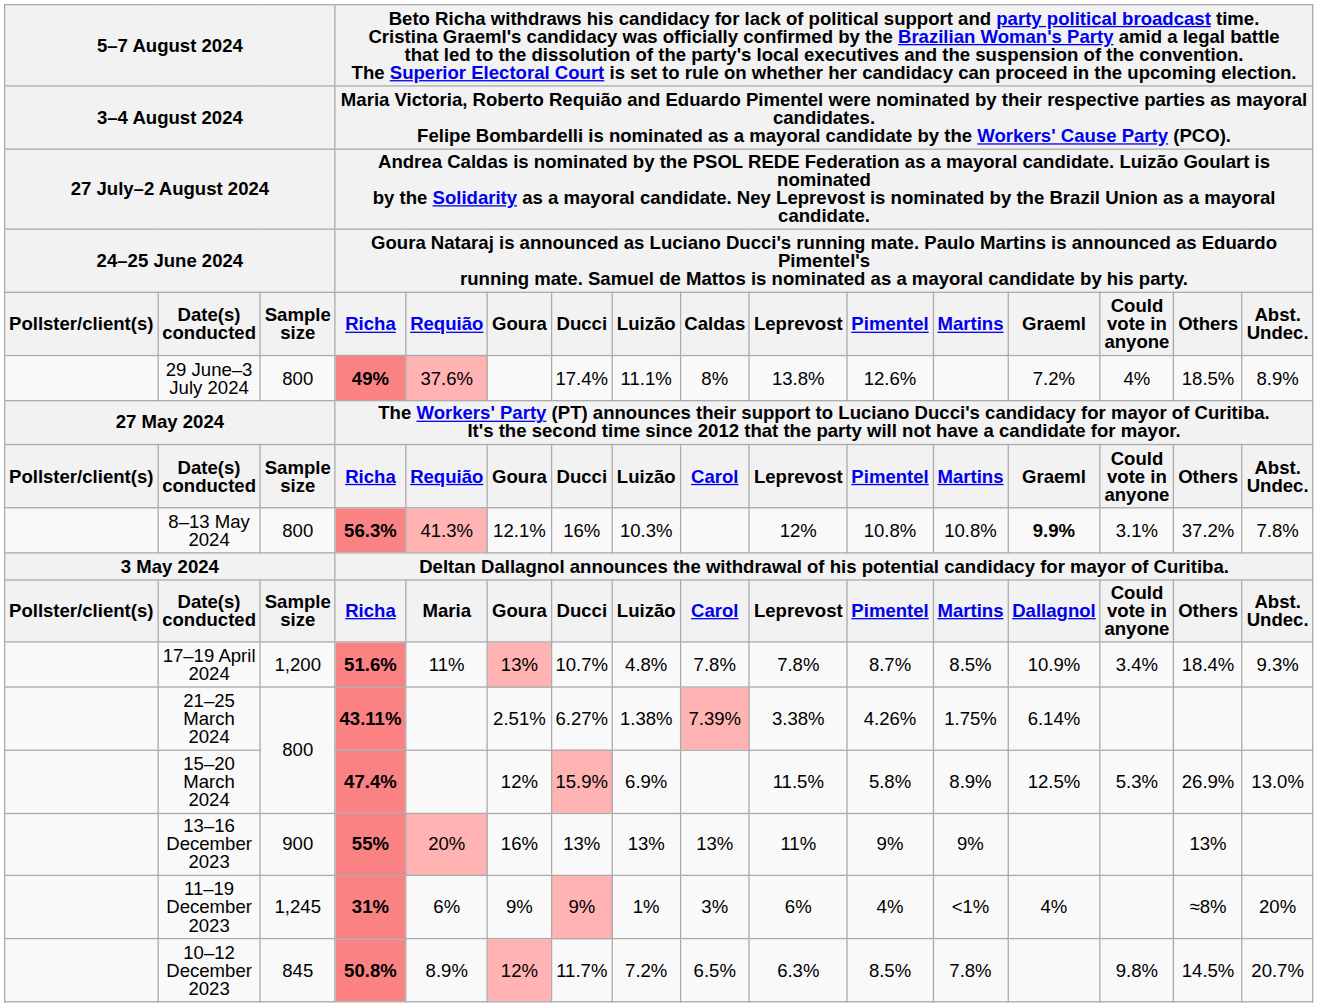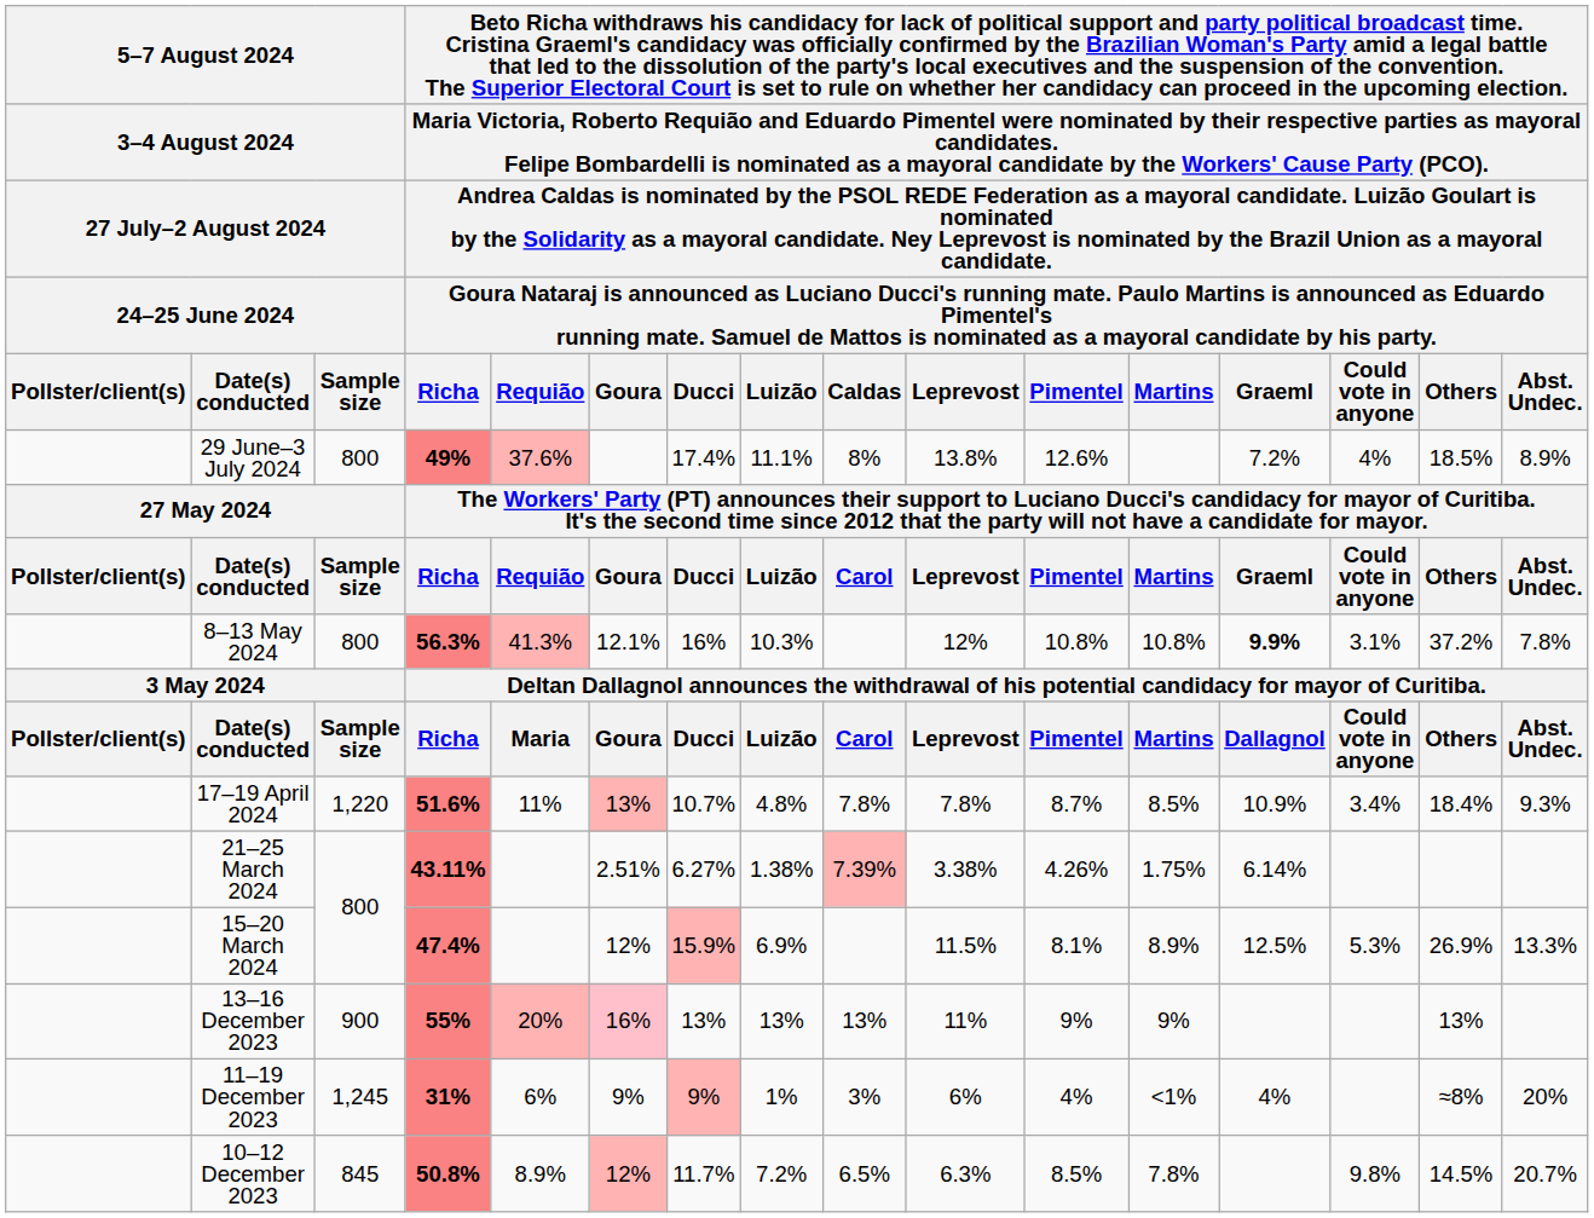17–19 April 2024 | column 3: 1,200 -> 1,220
15–20 March 2024 | column 11: 5.8% -> 8.1%
15–20 March 2024 | column 16: 13.0% -> 13.3%
13–16 December 2023 | column 6: no background -> pink background
